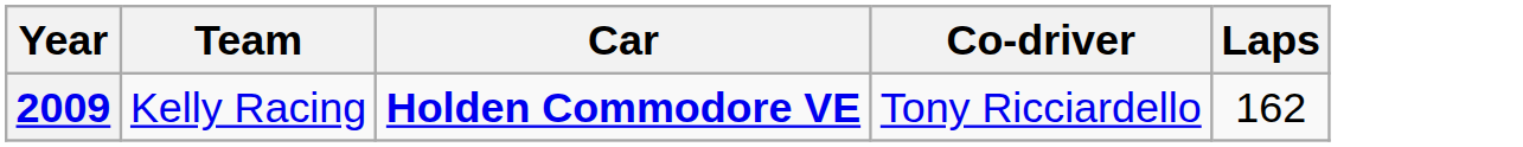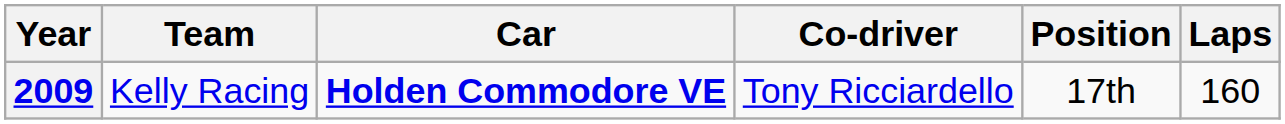+ column: Position | 17th
2009 | Laps: 162 -> 160
